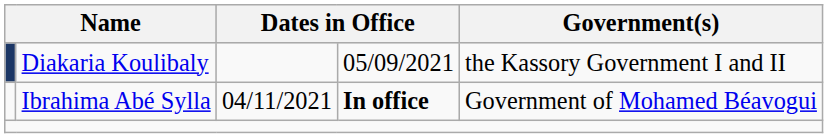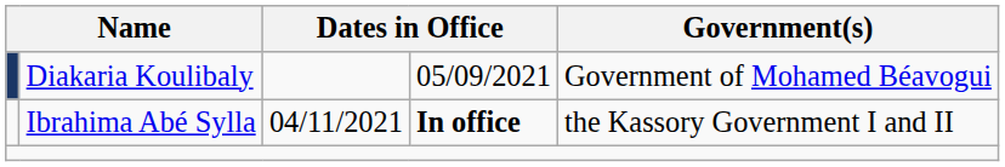Diakaria Koulibaly | Government(s): the Kassory Government I and II -> Government of Mohamed Béavogui
Ibrahima Abé Sylla | Government(s): Government of Mohamed Béavogui -> the Kassory Government I and II
